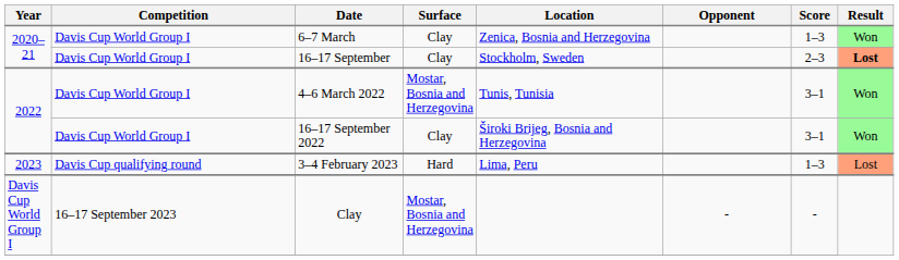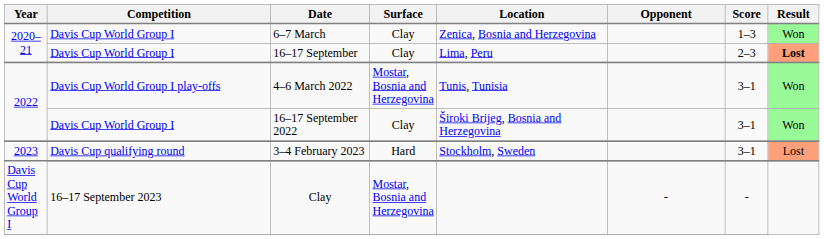16–17 September | Location: Stockholm, Sweden -> Lima, Peru
4–6 March 2022 | Competition: Davis Cup World Group I -> Davis Cup World Group I play-offs
3–4 February 2023 | Location: Lima, Peru -> Stockholm, Sweden
3–4 February 2023 | Score: 1–3 -> 3–1
